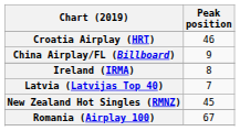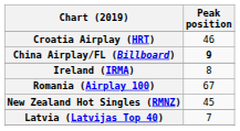China Airplay/FL (Billboard) | Peak position: normal -> bold
rows swapped: Latvia (Latvijas Top 40) <-> Romania (Airplay 100)
